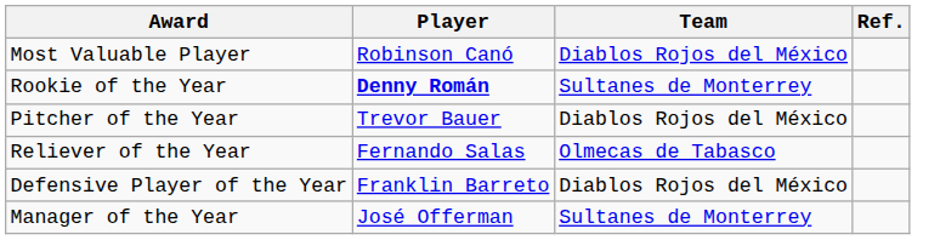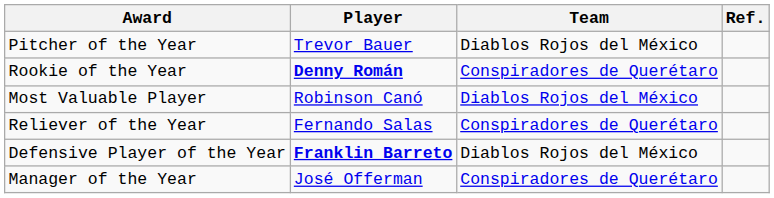rows swapped: Most Valuable Player <-> Pitcher of the Year
Rookie of the Year | Team: Sultanes de Monterrey -> Conspiradores de Querétaro
Reliever of the Year | Team: Olmecas de Tabasco -> Conspiradores de Querétaro
Defensive Player of the Year | Player: normal -> bold
Manager of the Year | Team: Sultanes de Monterrey -> Conspiradores de Querétaro
